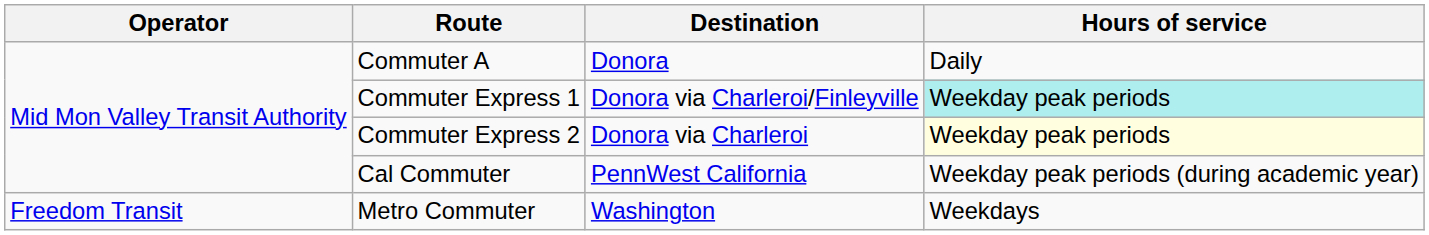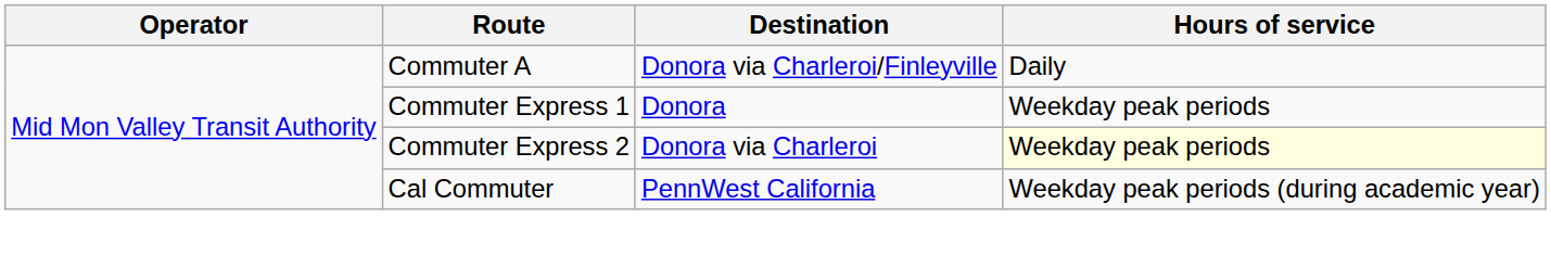Commuter A | Destination: Donora -> Donora via Charleroi/Finleyville
Commuter Express 1 | Destination: Donora via Charleroi/Finleyville -> Donora
Commuter Express 1 | Hours of service: paleturquoise background -> no background
- row: Freedom Transit | Metro Commuter | Washington | Weekdays
